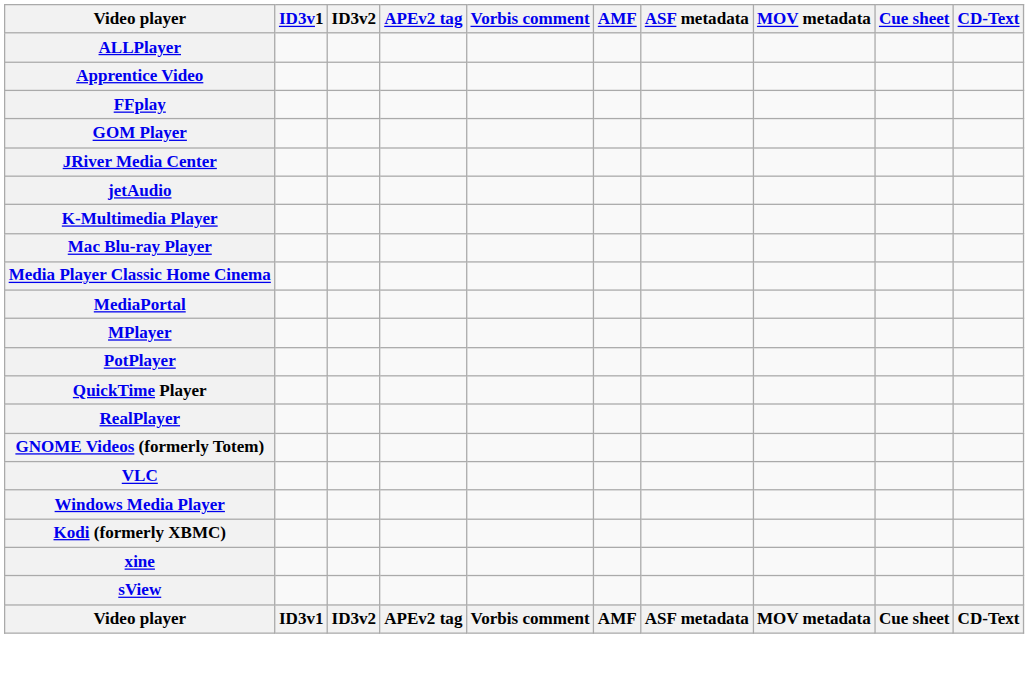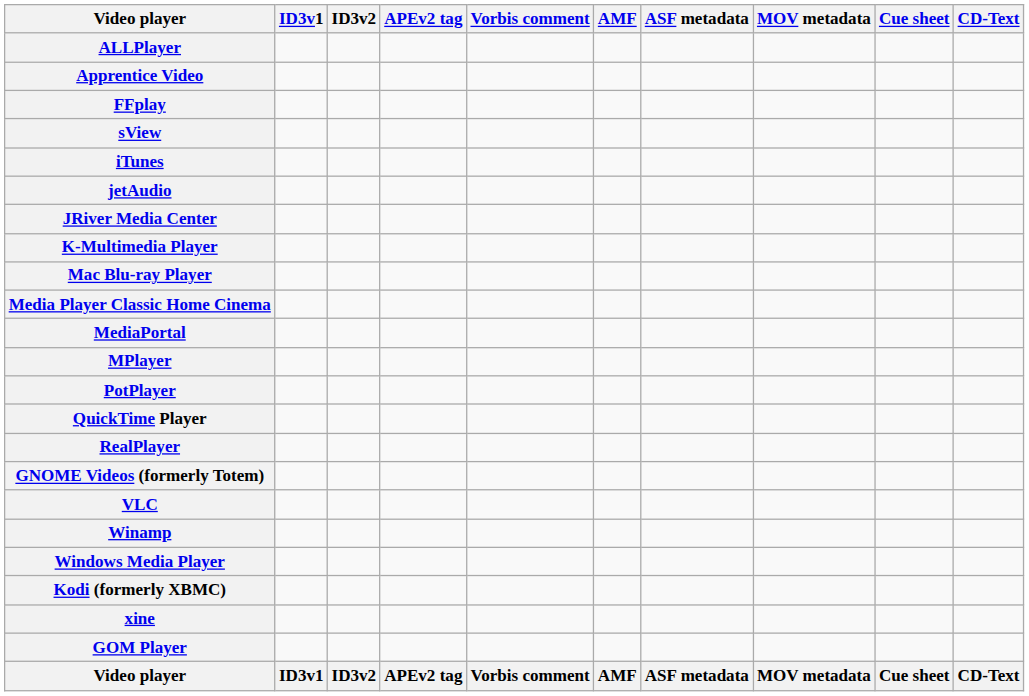rows swapped: GOM Player <-> sView
+ row: iTunes
rows swapped: jetAudio <-> JRiver Media Center
+ row: Winamp
